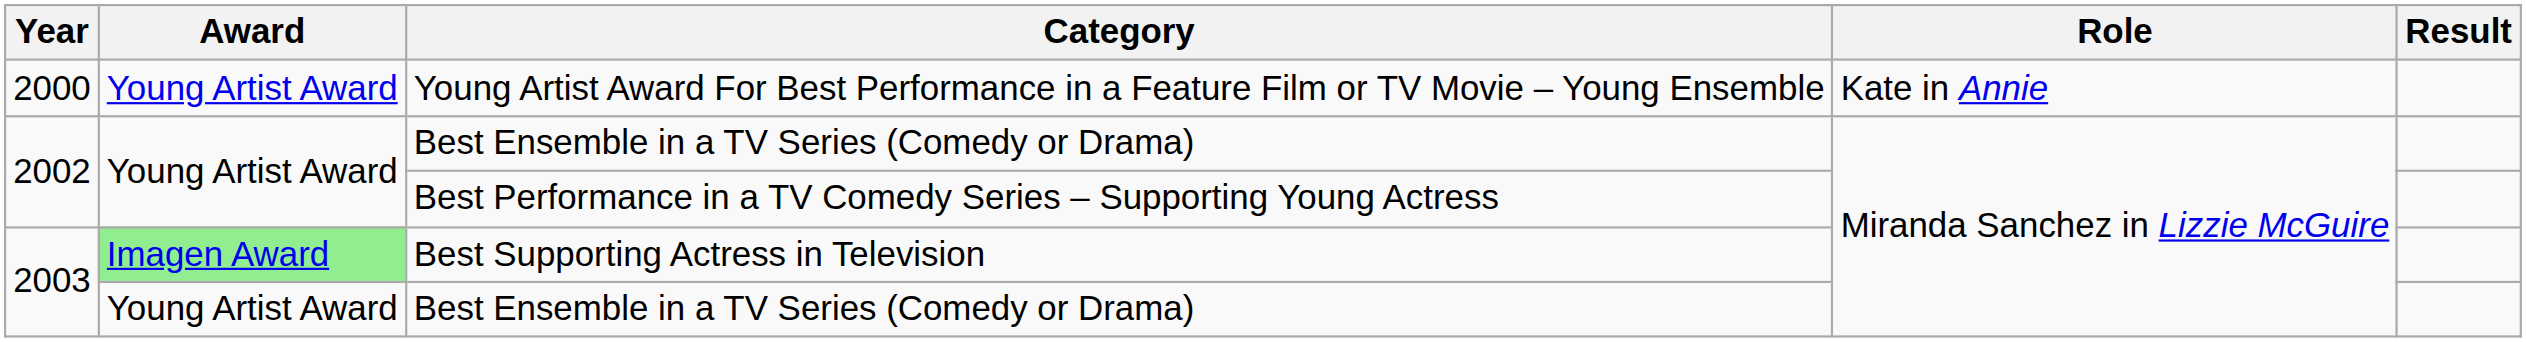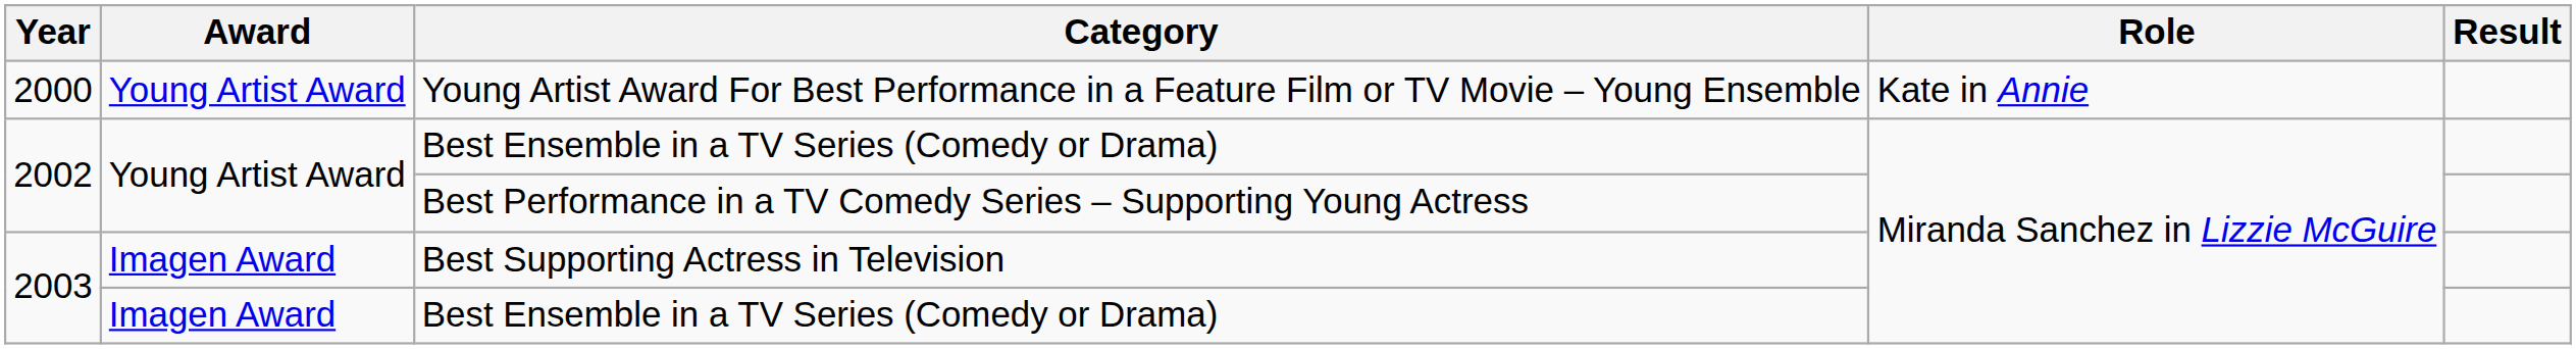Best Supporting Actress in Television | Award: lightgreen background -> no background
2003 / Best Ensemble in a TV Series (Comedy or Drama) | Award: Young Artist Award -> Imagen Award
